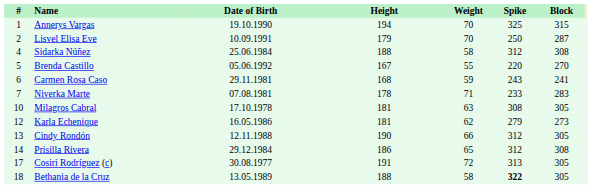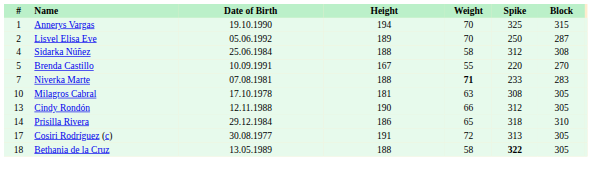Lisvel Elisa Eve | Date of Birth: 10.09.1991 -> 05.06.1992
Lisvel Elisa Eve | Height: 179 -> 189
Brenda Castillo | Date of Birth: 05.06.1992 -> 10.09.1991
- row: 6 | Carmen Rosa Caso | 29.11.1981 | 168 | 59 | 243 | 241
Niverka Marte | Height: 178 -> 188
Niverka Marte | Weight: normal -> bold
- row: 12 | Karla Echenique | 16.05.1986 | 181 | 62 | 279 | 273
Prisilla Rivera | Spike: 312 -> 318
Prisilla Rivera | Block: 308 -> 310
